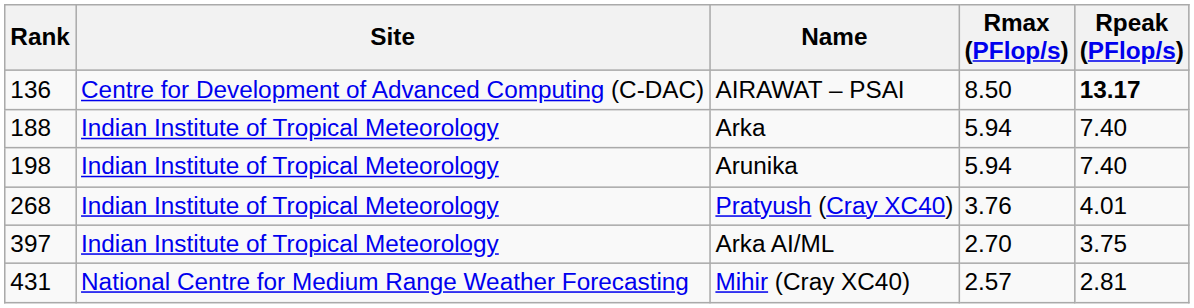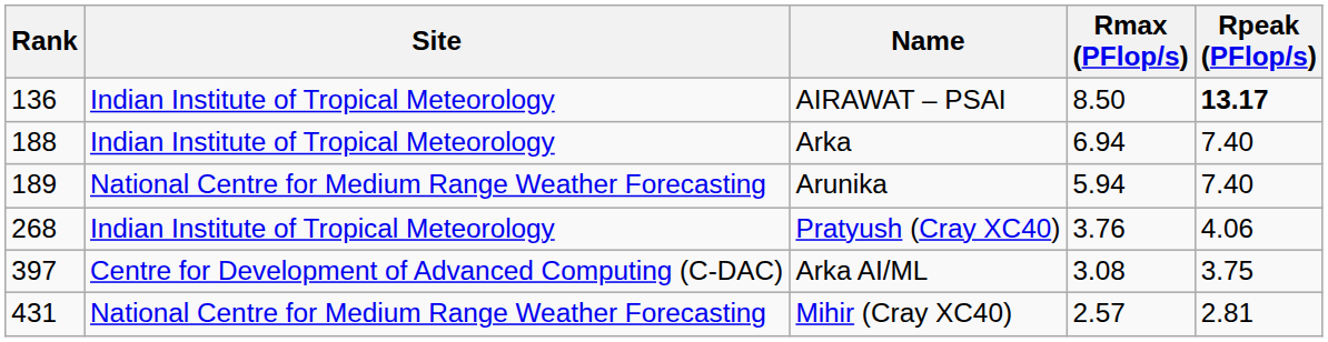AIRAWAT – PSAI | Site: Centre for Development of Advanced Computing (C-DAC) -> Indian Institute of Tropical Meteorology
Arka | Rmax (PFlop/s): 5.94 -> 6.94
Arunika | Rank: 198 -> 189
Arunika | Site: Indian Institute of Tropical Meteorology -> National Centre for Medium Range Weather Forecasting
Pratyush (Cray XC40) | Rpeak (PFlop/s): 4.01 -> 4.06
Arka AI/ML | Site: Indian Institute of Tropical Meteorology -> Centre for Development of Advanced Computing (C-DAC)
Arka AI/ML | Rmax (PFlop/s): 2.70 -> 3.08
